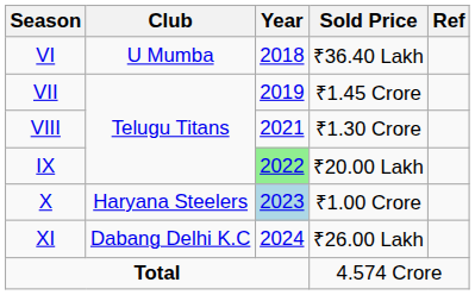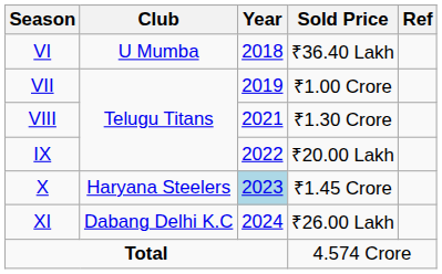VII | Sold Price: ₹1.45 Crore -> ₹1.00 Crore
IX | Year: lightgreen background -> no background
X | Sold Price: ₹1.00 Crore -> ₹1.45 Crore
